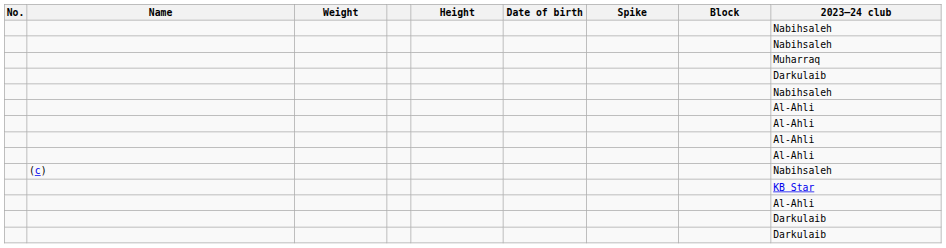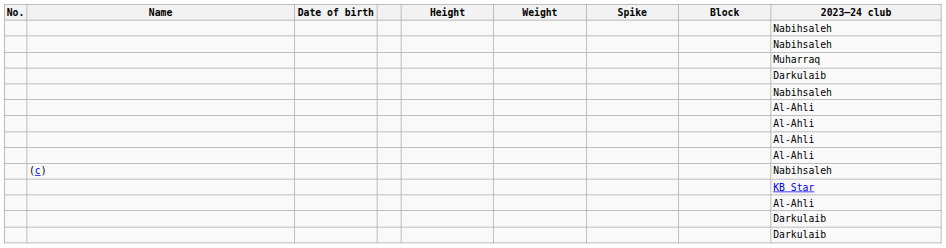columns swapped: Date of birth <-> Weight
